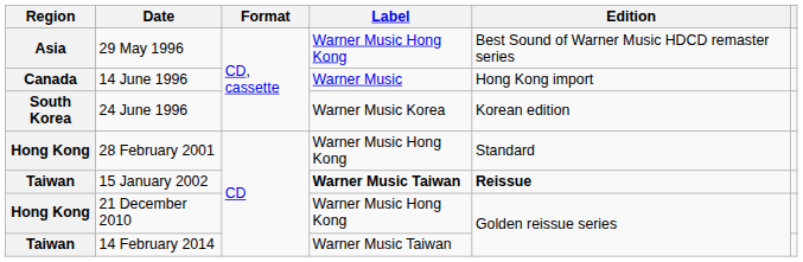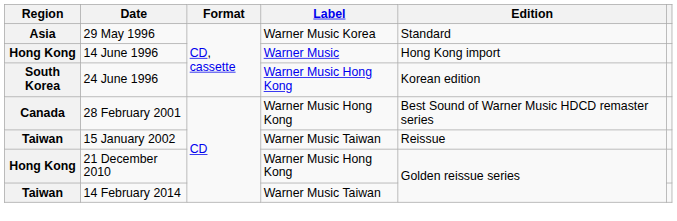29 May 1996 | Label: Warner Music Hong Kong -> Warner Music Korea
29 May 1996 | Edition: Best Sound of Warner Music HDCD remaster series -> Standard
14 June 1996 | Region: Canada -> Hong Kong
24 June 1996 | Label: Warner Music Korea -> Warner Music Hong Kong
28 February 2001 | Region: Hong Kong -> Canada
28 February 2001 | Edition: Standard -> Best Sound of Warner Music HDCD remaster series
15 January 2002 | Label: bold -> normal
15 January 2002 | Edition: bold -> normal
